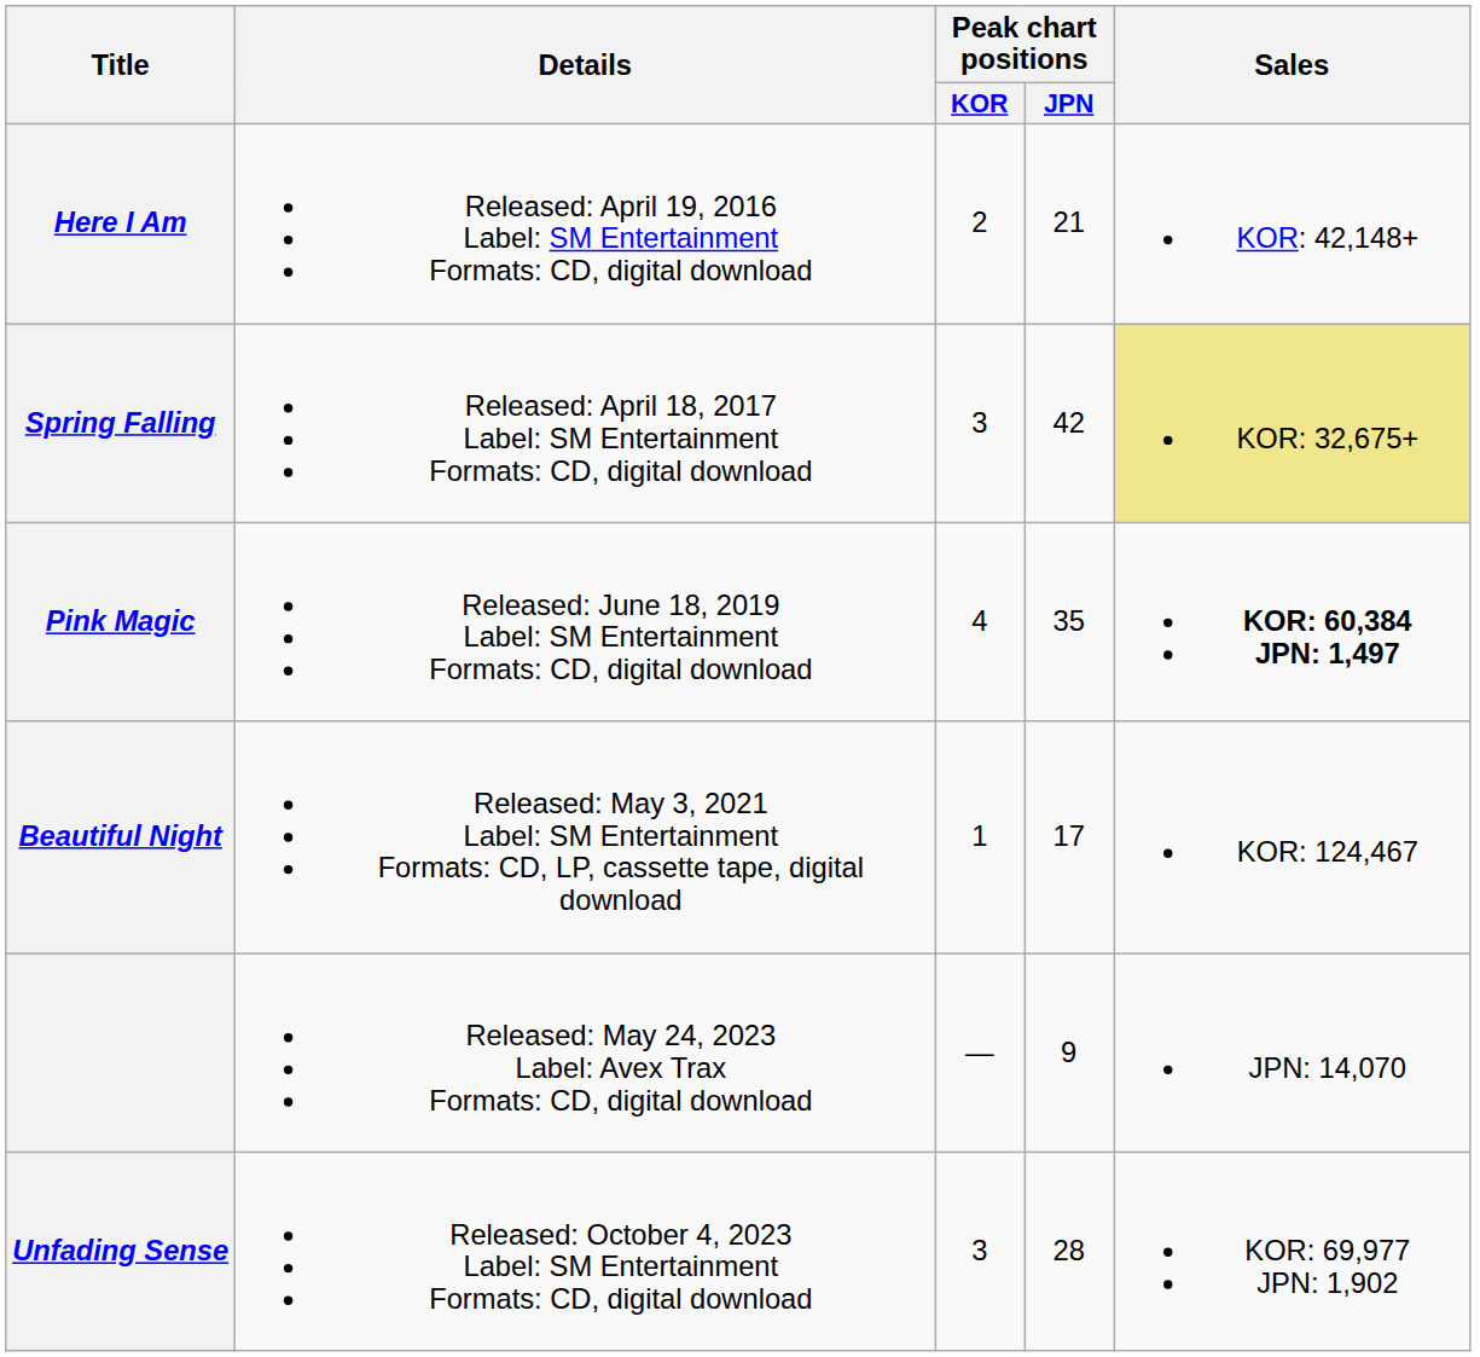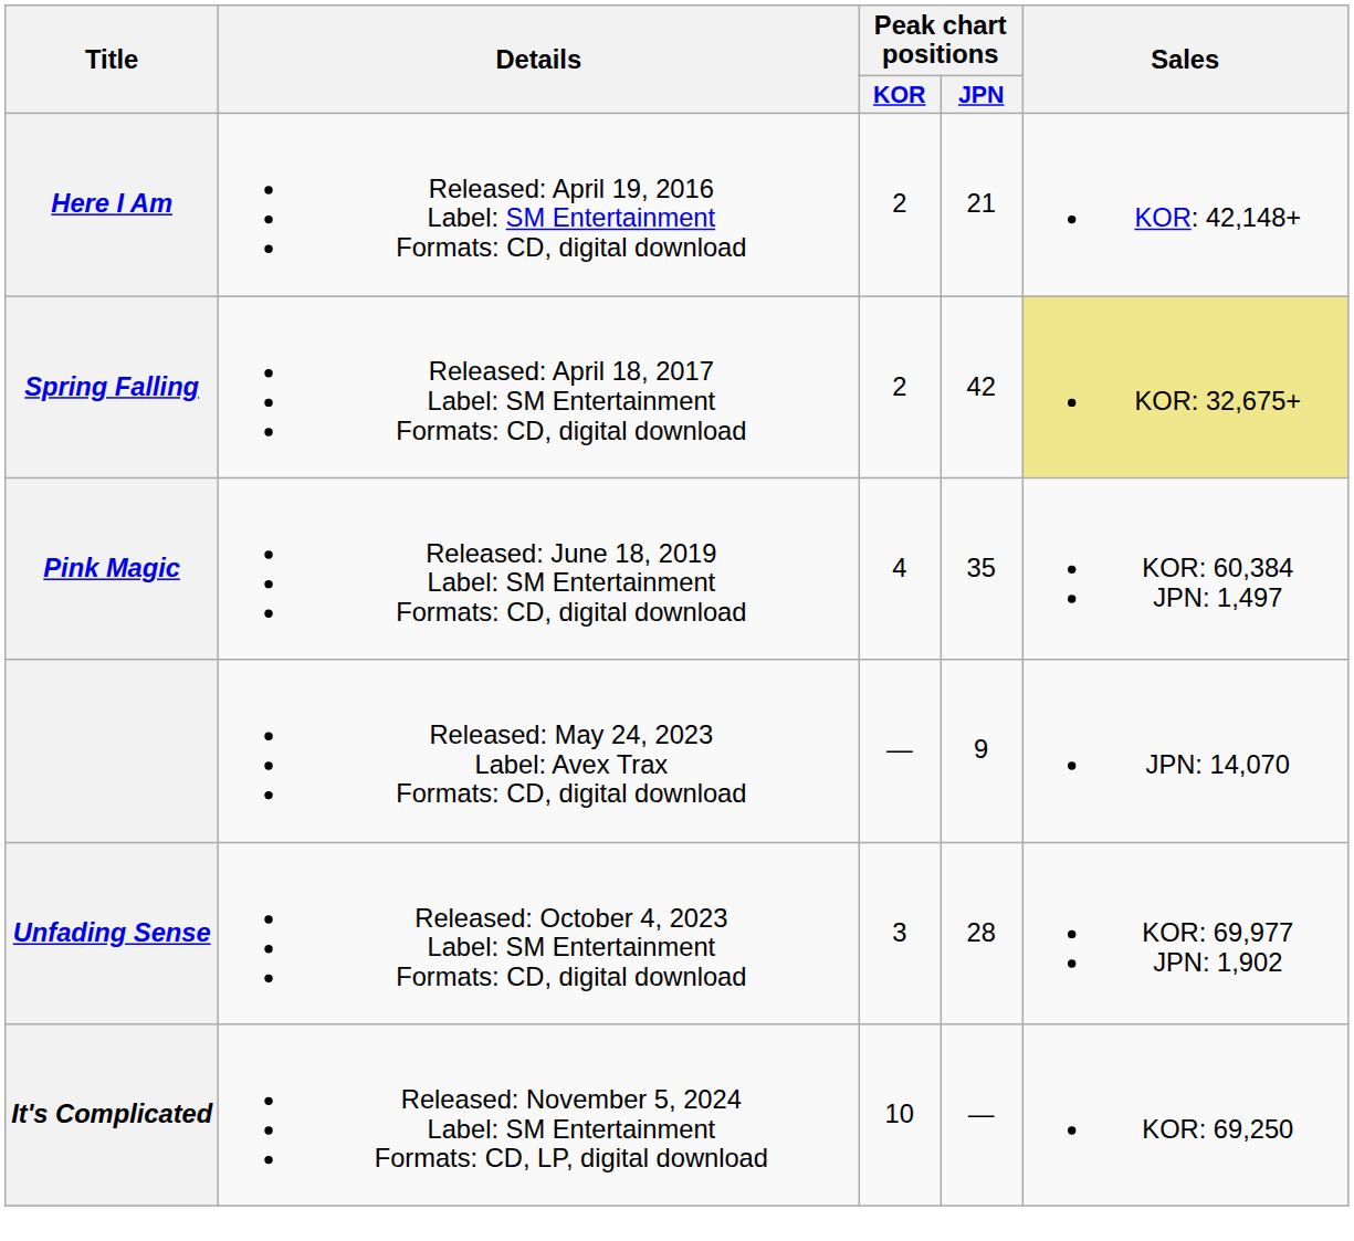Spring Falling | Peak chart positions / KOR: 3 -> 2
Pink Magic | Sales: bold -> normal
- row: Beautiful Night | Released: May 3, 2021 Label: SM Entertainment Formats: CD, LP, cassette tape, digital download | 1 | 17 | KOR: 124,467
+ row: It's Complicated | Released: November 5, 2024 Label: SM Entertainment Formats: CD, LP, digital download | 10 | — | KOR: 69,250
